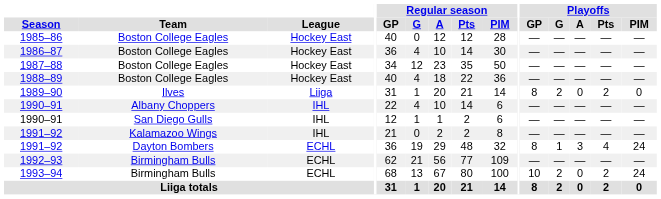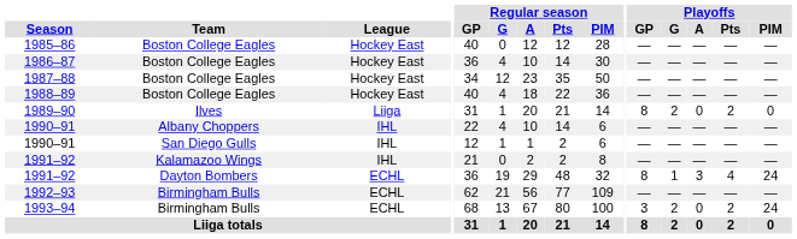1993–94 | Playoffs / GP: 10 -> 3
